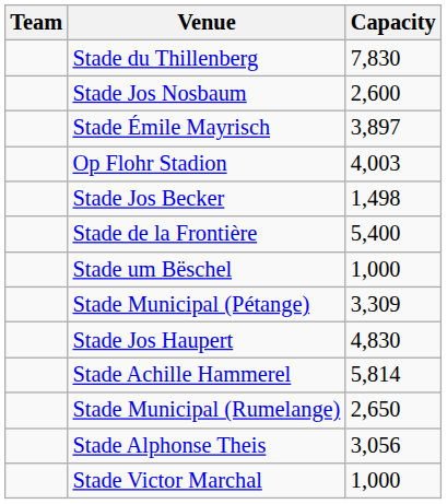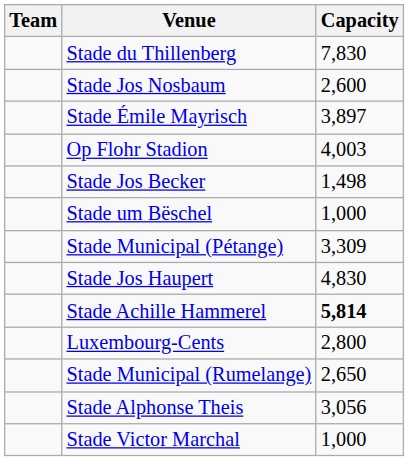- row: Stade de la Frontière | 5,400
Stade Achille Hammerel | Capacity: normal -> bold
+ row: Luxembourg-Cents | 2,800
